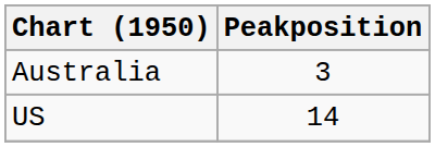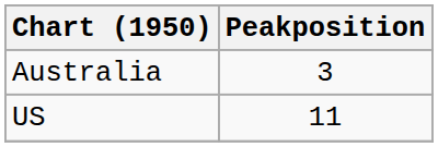US | Peakposition: 14 -> 11
